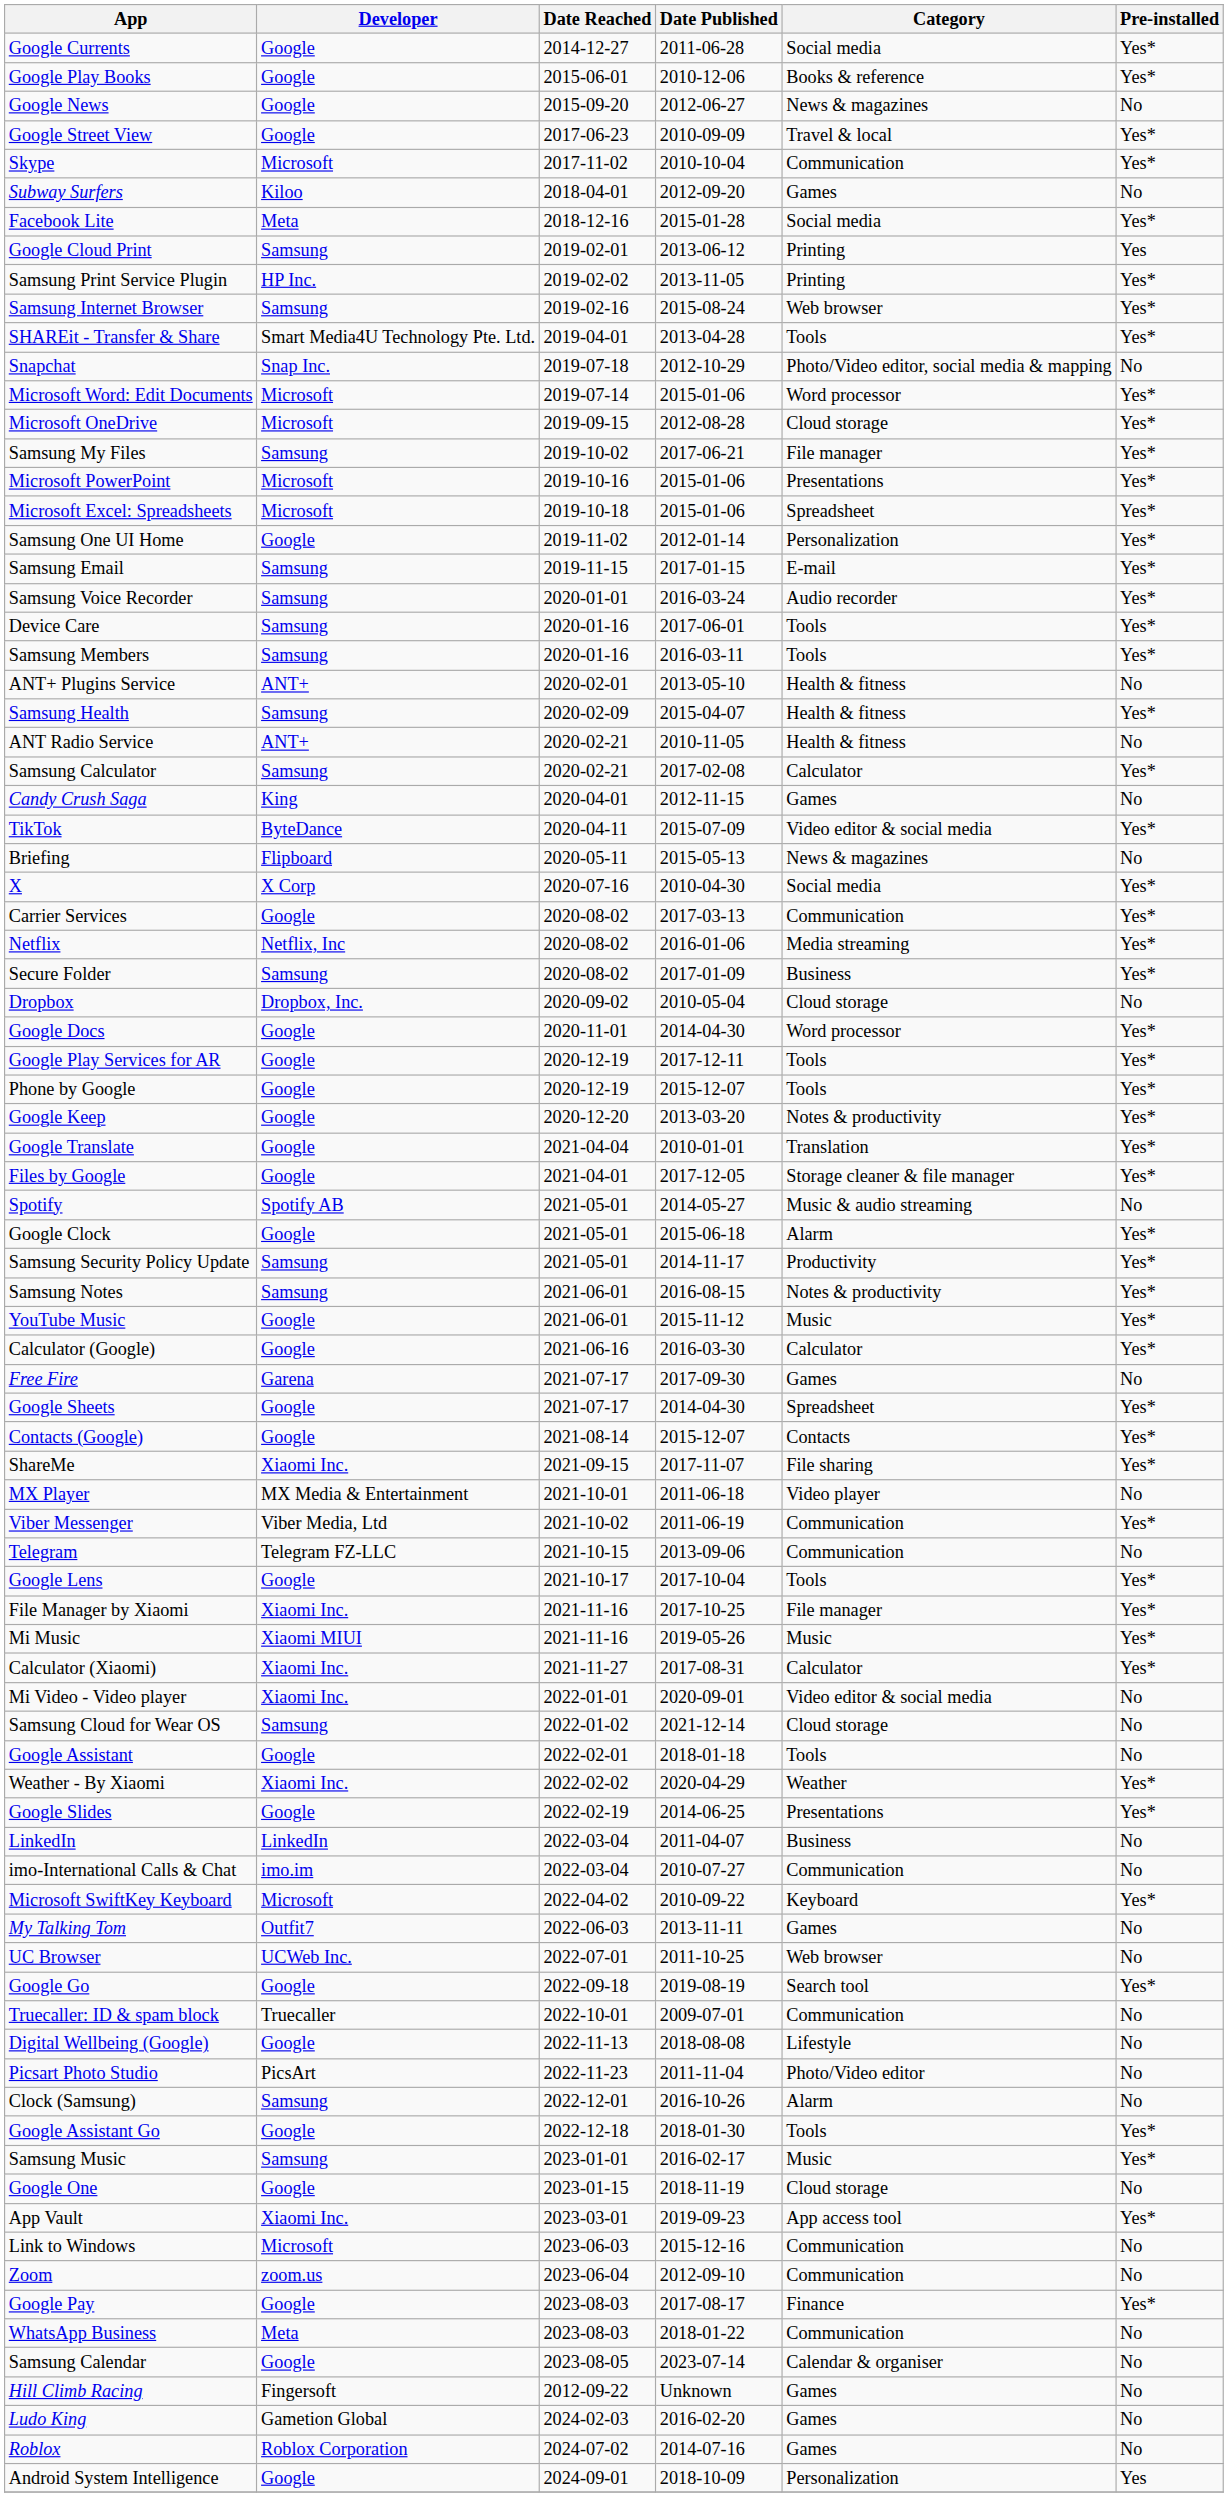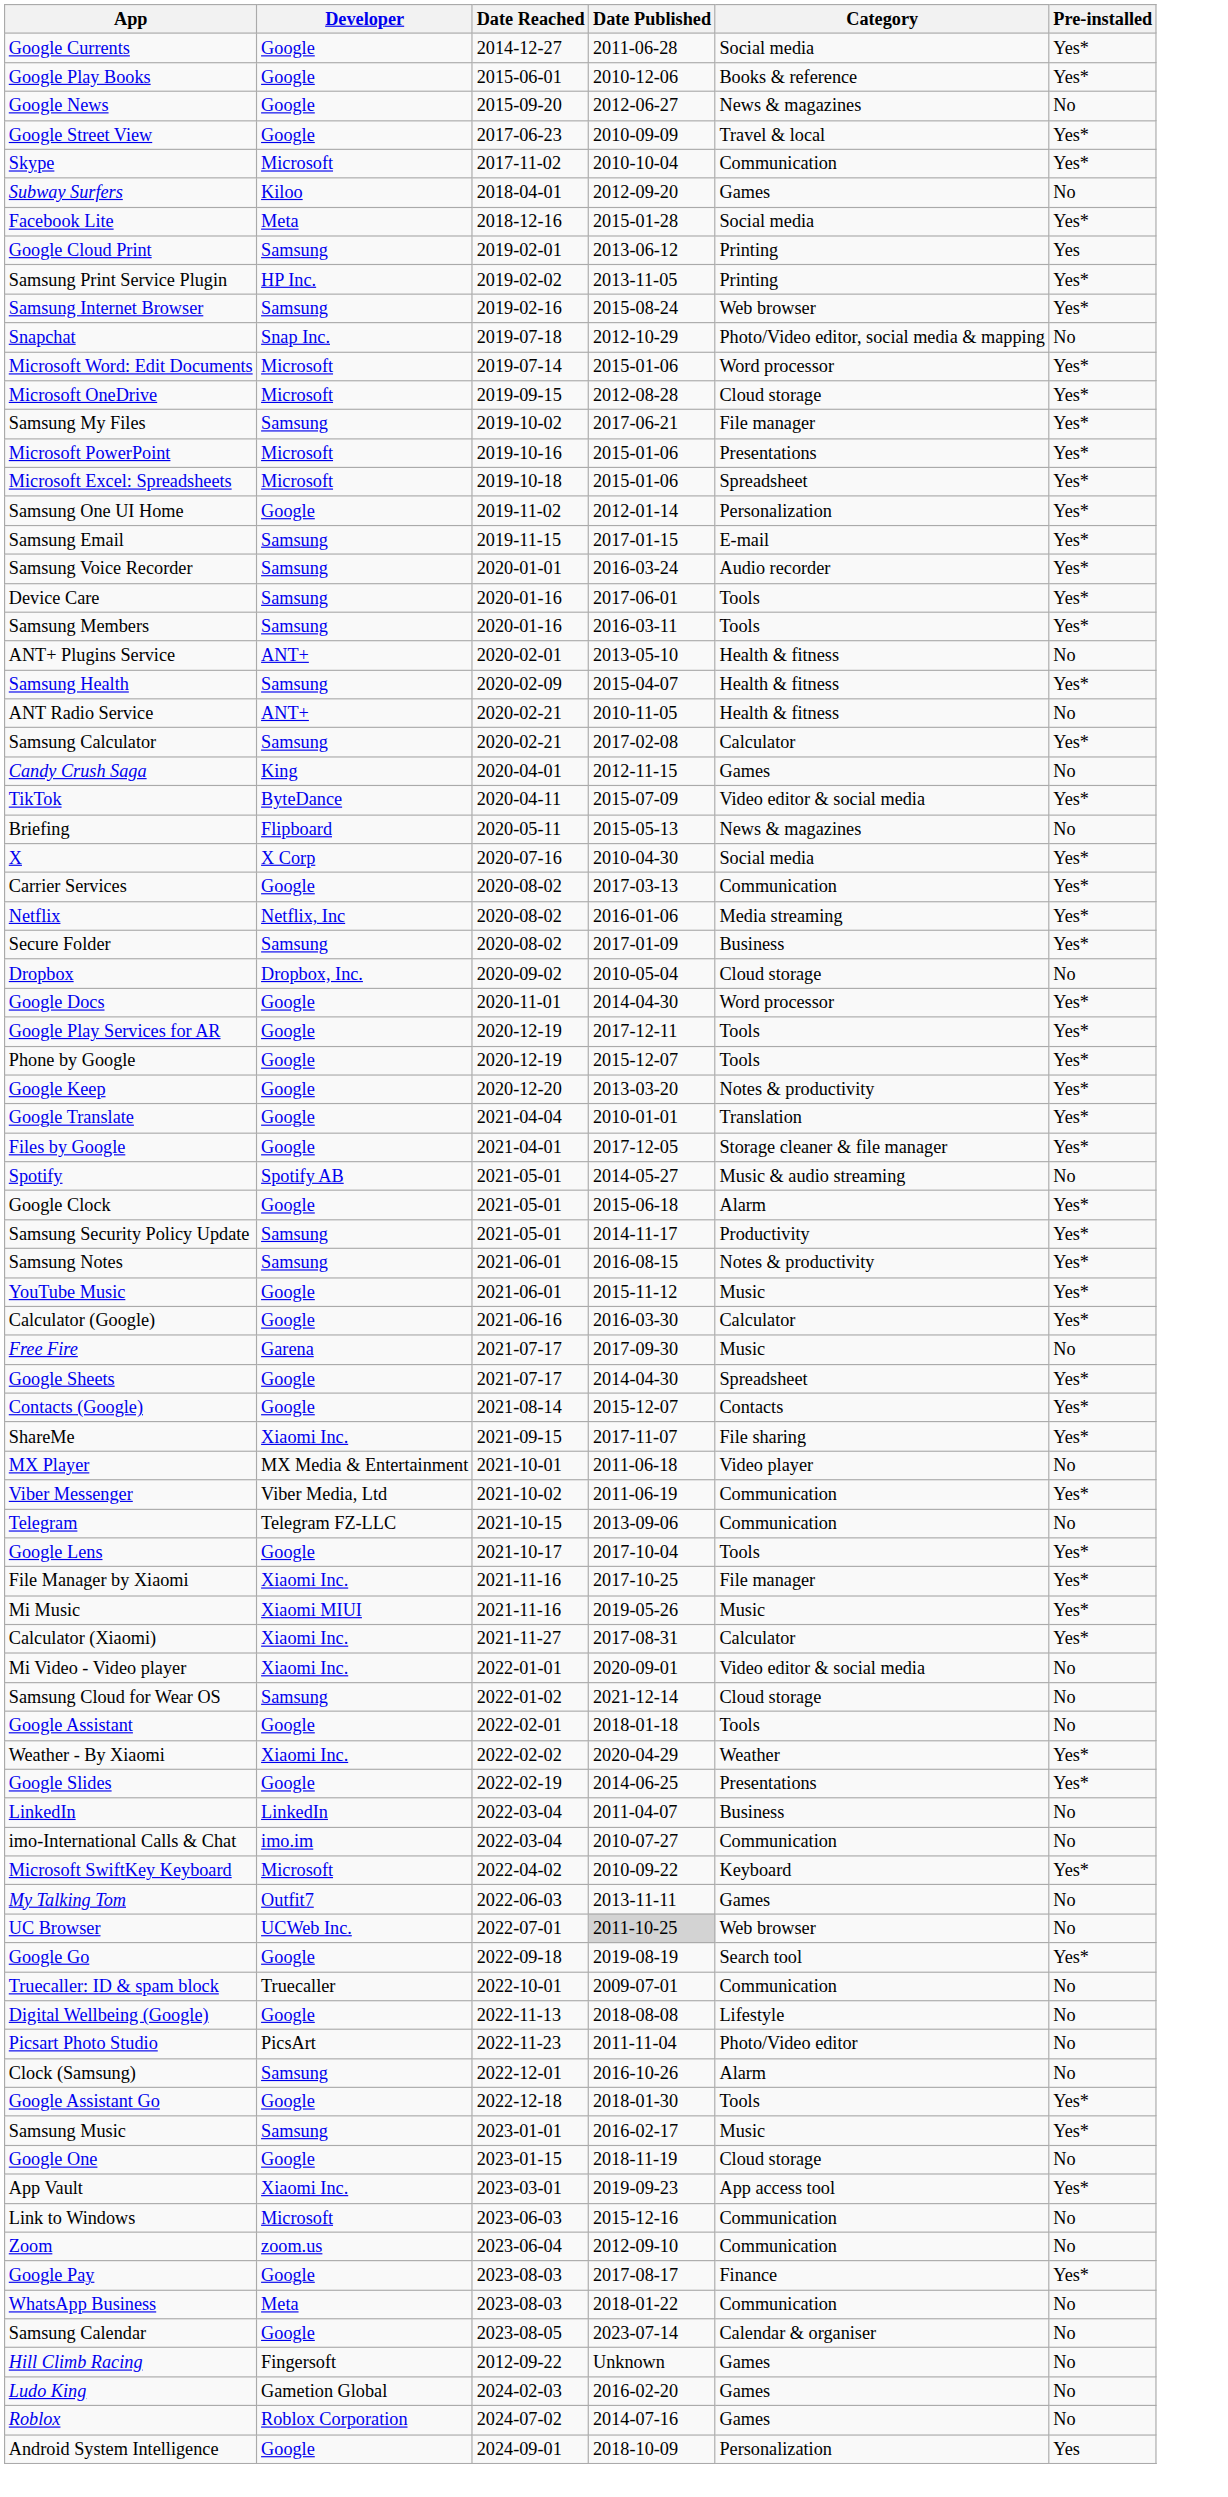- row: SHAREit - Transfer & Share | Smart Media4U Technology Pte. Ltd. | 2019-04-01 | 2013-04-28 | Tools | Yes*
Free Fire | Category: Games -> Music
UC Browser | Date Published: no background -> lightgrey background
